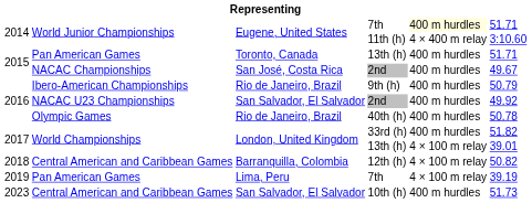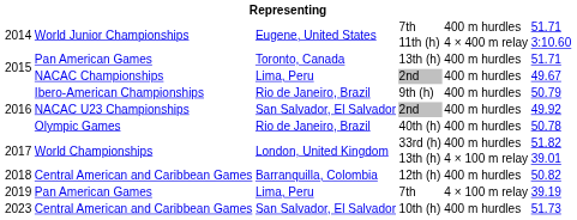World Junior Championships / 7th | column 5: lightyellow background -> no background
NACAC Championships / 2nd | column 3: San José, Costa Rica -> Lima, Peru
12th (h) | column 5: 4 × 100 m relay -> 400 m hurdles
